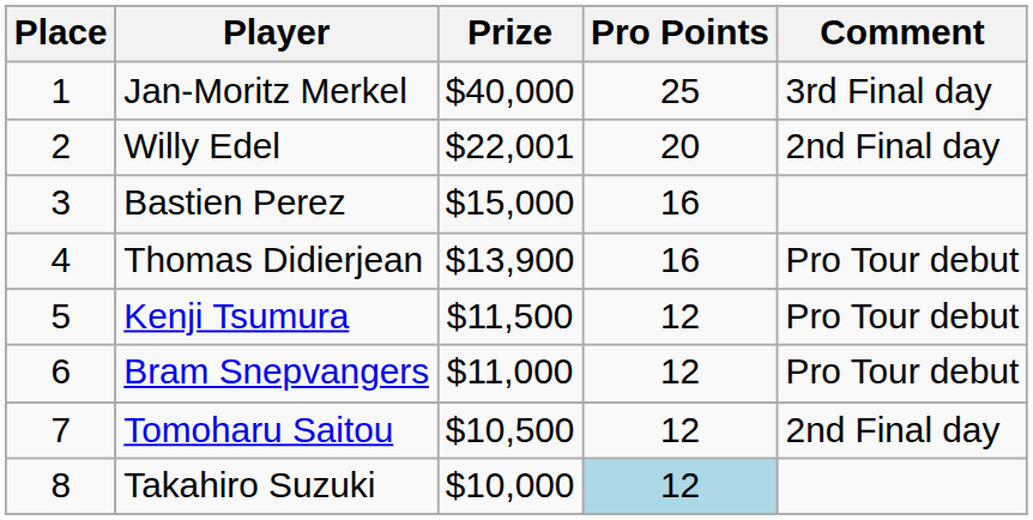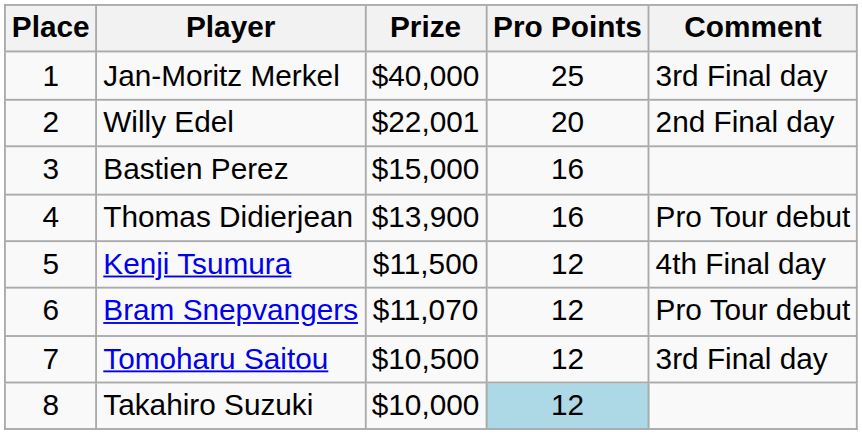Kenji Tsumura | Comment: Pro Tour debut -> 4th Final day
Bram Snepvangers | Prize: $11,000 -> $11,070
Tomoharu Saitou | Comment: 2nd Final day -> 3rd Final day
